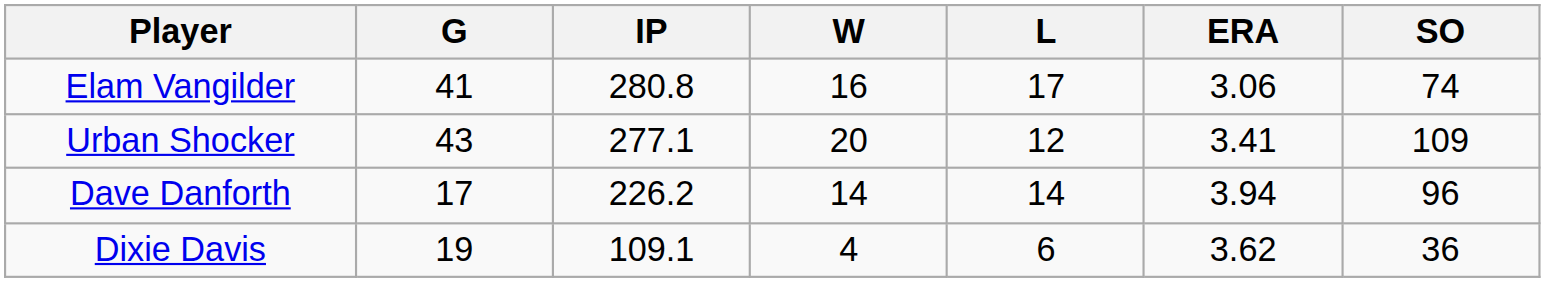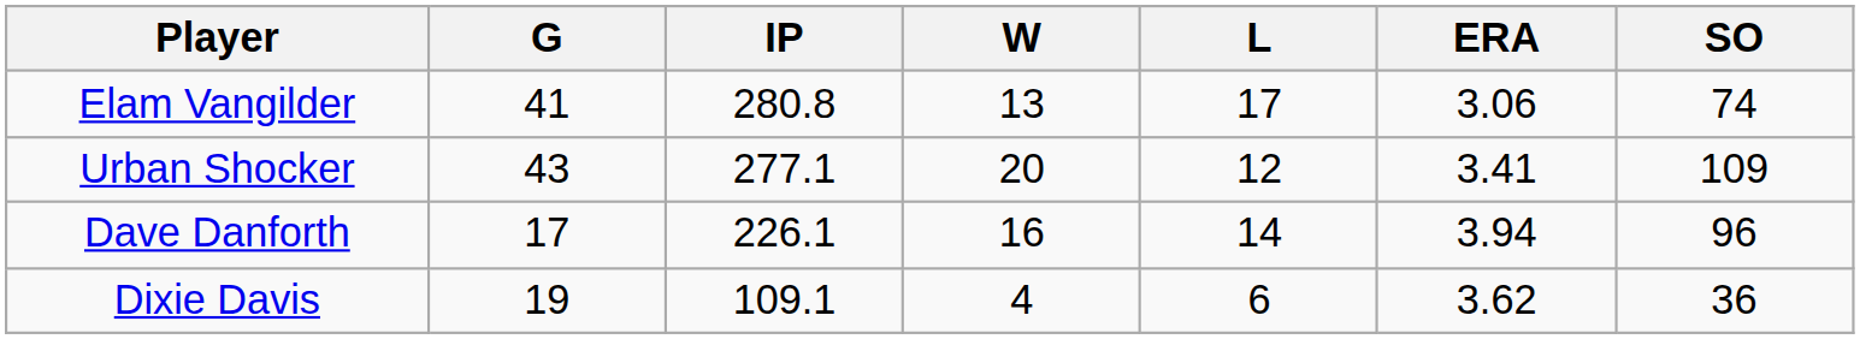Elam Vangilder | W: 16 -> 13
Dave Danforth | IP: 226.2 -> 226.1
Dave Danforth | W: 14 -> 16
